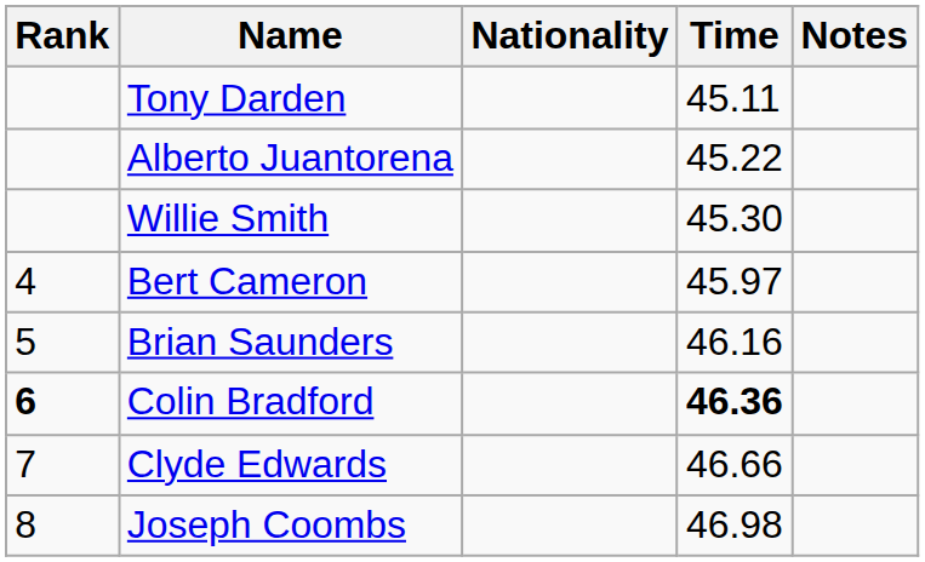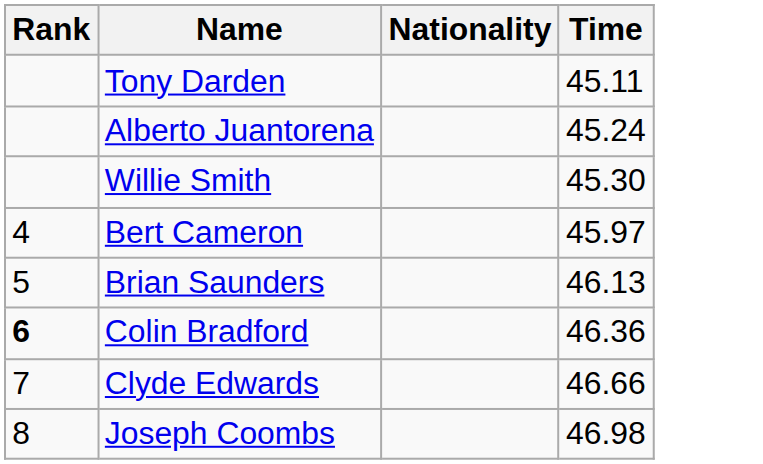- column: Notes
Alberto Juantorena | Time: 45.22 -> 45.24
Brian Saunders | Time: 46.16 -> 46.13
Colin Bradford | Time: bold -> normal
